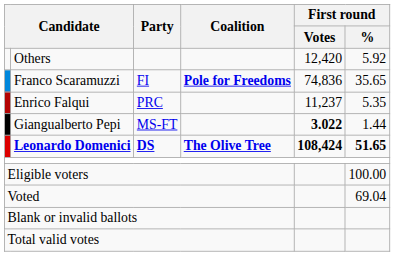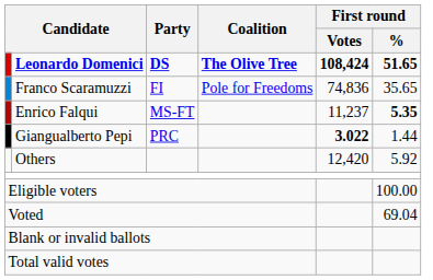rows swapped: Leonardo Domenici <-> Others
Franco Scaramuzzi | Coalition: bold -> normal
Enrico Falqui | Party: PRC -> MS-FT
Enrico Falqui | First round / %: normal -> bold
Giangualberto Pepi | Party: MS-FT -> PRC
